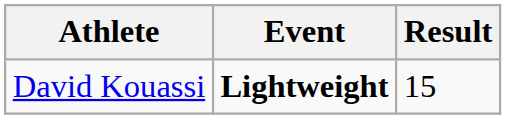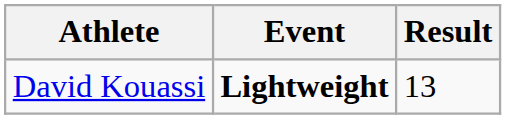David Kouassi | Result: 15 -> 13
